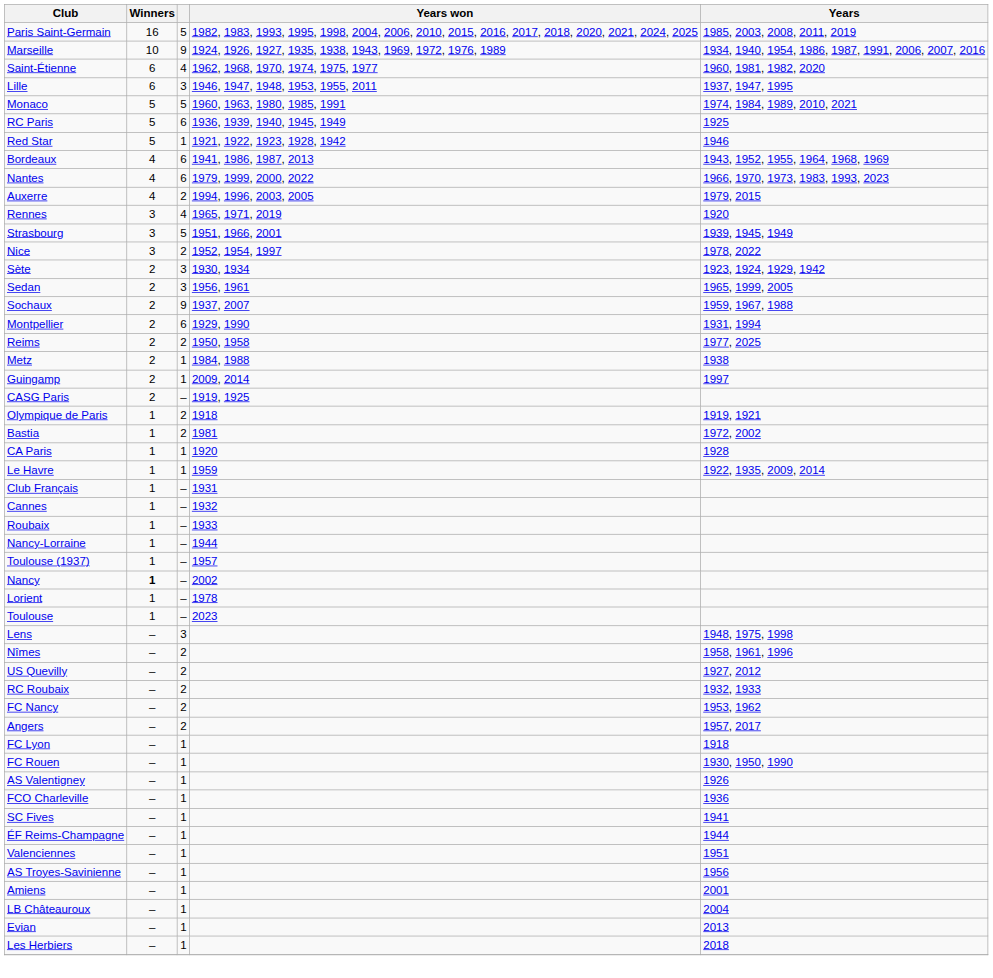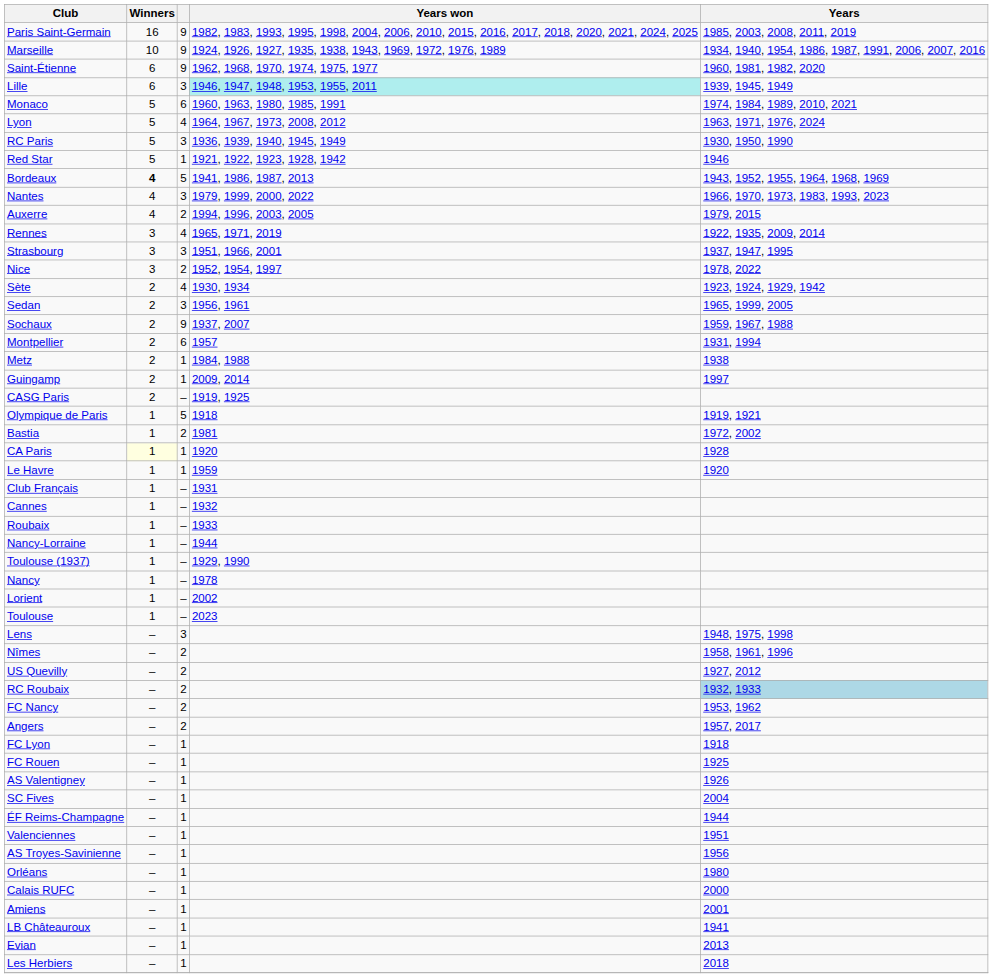Paris Saint-Germain | column 3: 5 -> 9
Saint-Étienne | column 3: 4 -> 9
Lille | Years won: no background -> paleturquoise background
Lille | Years: 1937, 1947, 1995 -> 1939, 1945, 1949
Monaco | column 3: 5 -> 6
+ row: Lyon | 5 | 4 | 1964, 1967, 1973, 2008, 2012 | 1963, 1971, 1976, 2024
RC Paris | column 3: 6 -> 3
RC Paris | Years: 1925 -> 1930, 1950, 1990
Bordeaux | Winners: normal -> bold
Bordeaux | column 3: 6 -> 5
Nantes | column 3: 6 -> 3
Rennes | Years: 1920 -> 1922, 1935, 2009, 2014
Strasbourg | column 3: 5 -> 3
Strasbourg | Years: 1939, 1945, 1949 -> 1937, 1947, 1995
Sète | column 3: 3 -> 4
Montpellier | Years won: 1929, 1990 -> 1957
- row: Reims | 2 | 2 | 1950, 1958 | 1977, 2025
Olympique de Paris | column 3: 2 -> 5
CA Paris | Winners: no background -> lightyellow background
Le Havre | Years: 1922, 1935, 2009, 2014 -> 1920
Toulouse (1937) | Years won: 1957 -> 1929, 1990
Nancy | Winners: bold -> normal
Nancy | Years won: 2002 -> 1978
Lorient | Years won: 1978 -> 2002
RC Roubaix | Years: no background -> lightblue background
FC Rouen | Years: 1930, 1950, 1990 -> 1925
- row: FCO Charleville | – | 1 | 1936
SC Fives | Years: 1941 -> 2004
+ row: Orléans | – | 1 | 1980
+ row: Calais RUFC | – | 1 | 2000
LB Châteauroux | Years: 2004 -> 1941
